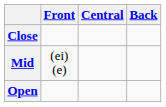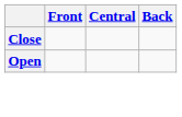- row: Mid | (ei) (e)
